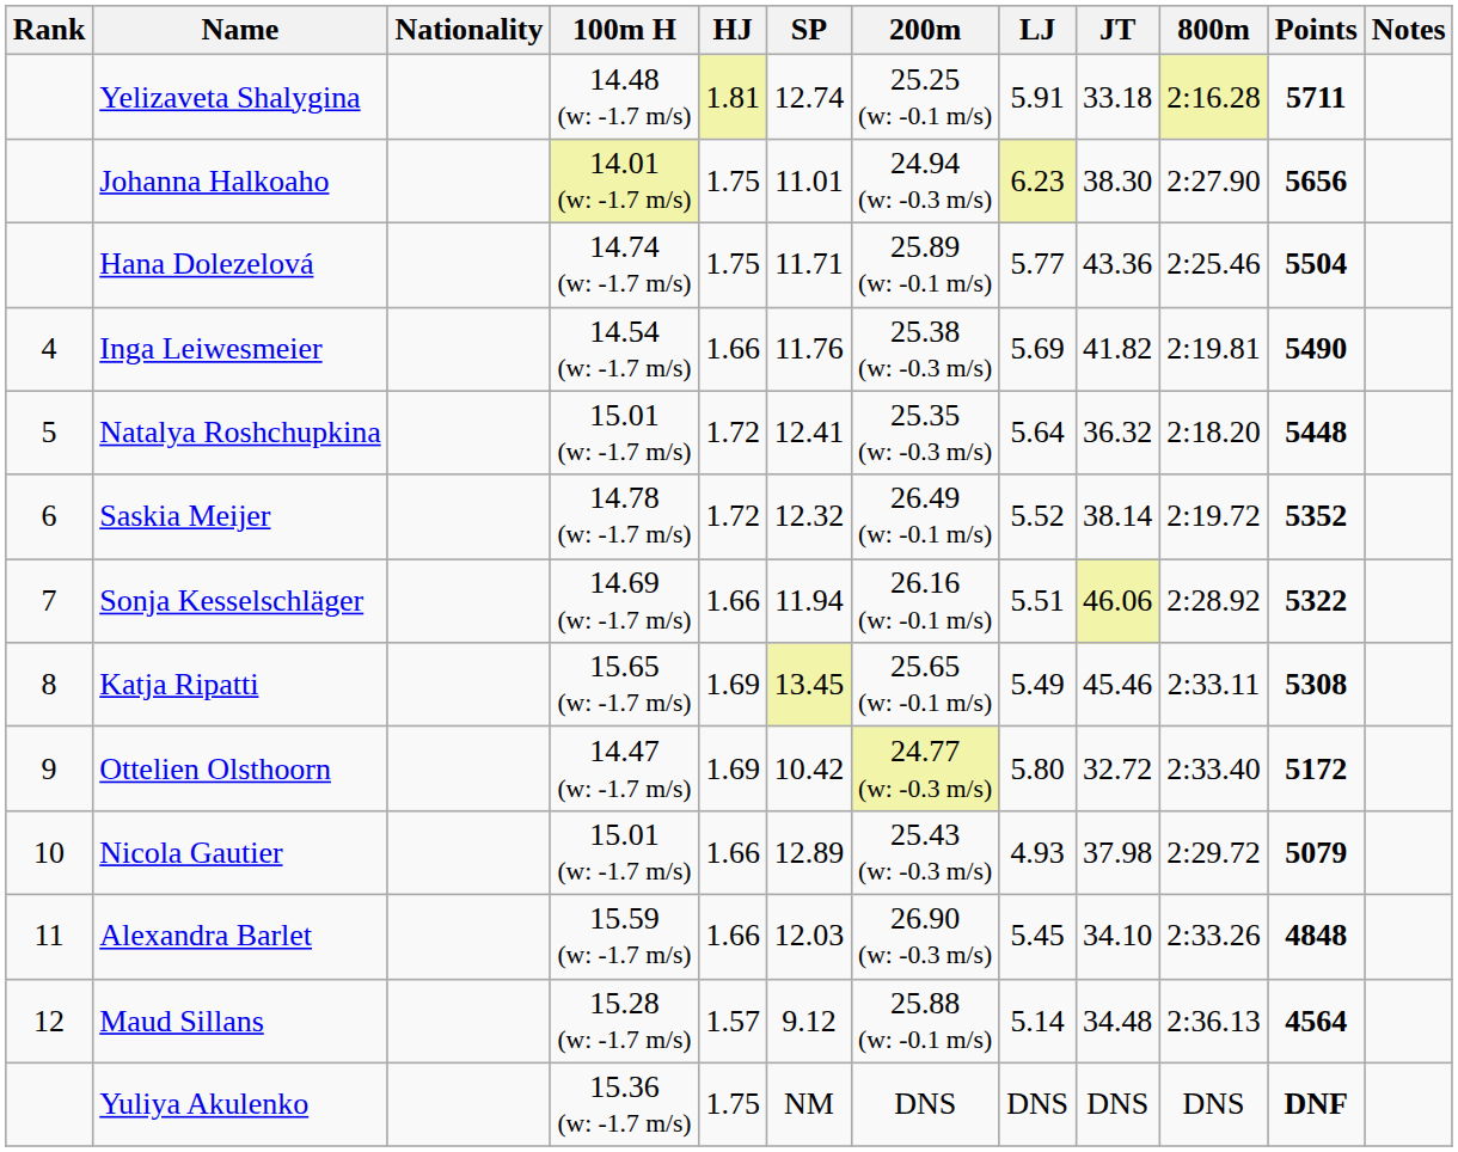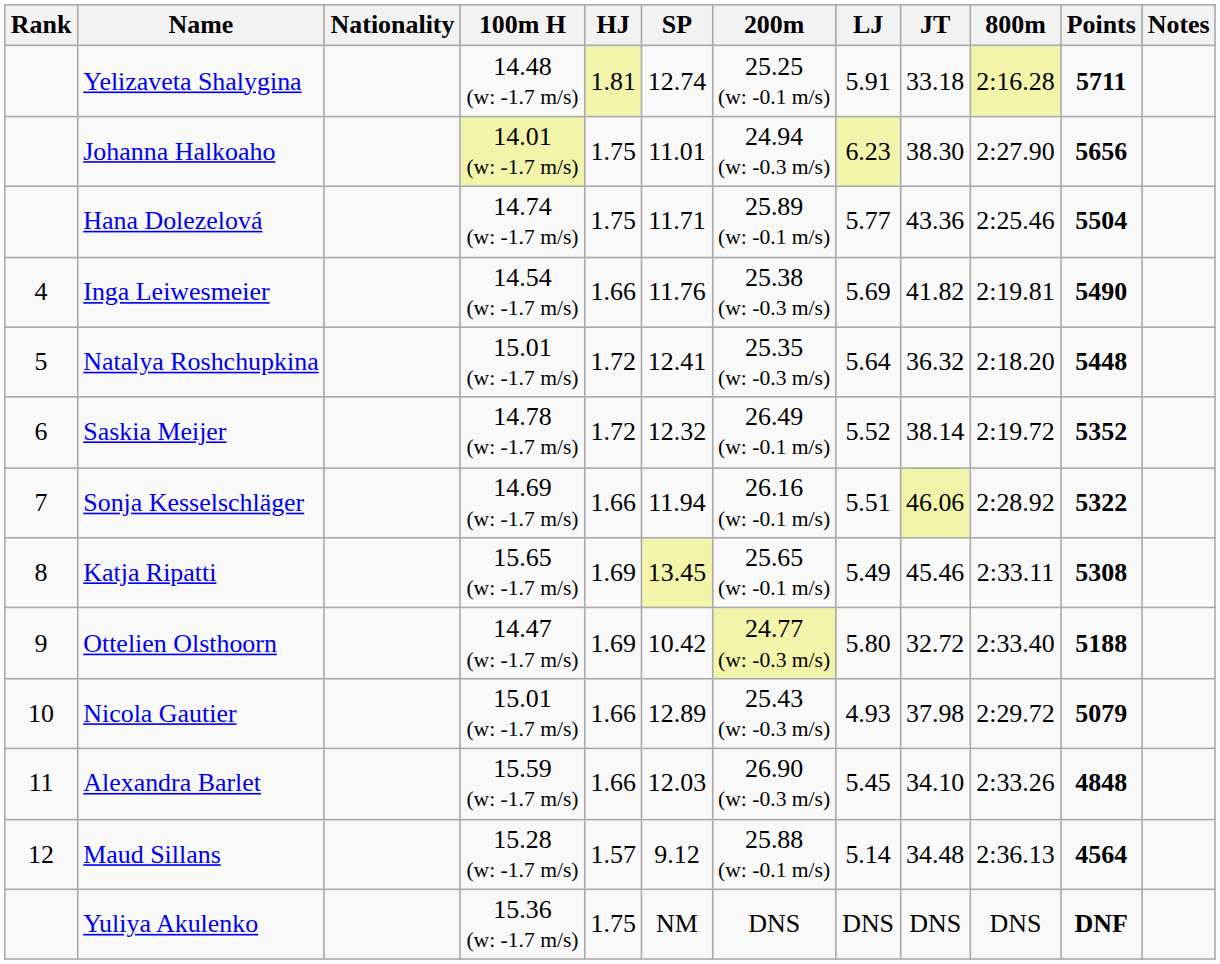Ottelien Olsthoorn | Points: 5172 -> 5188
